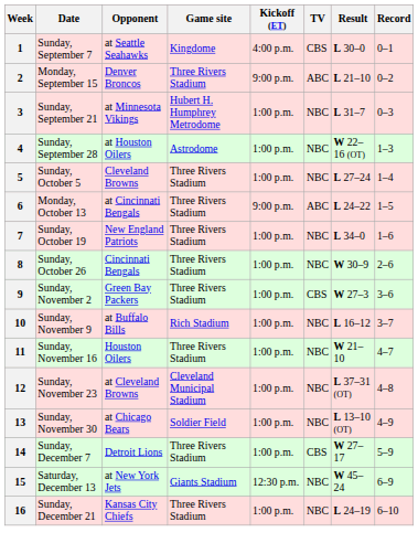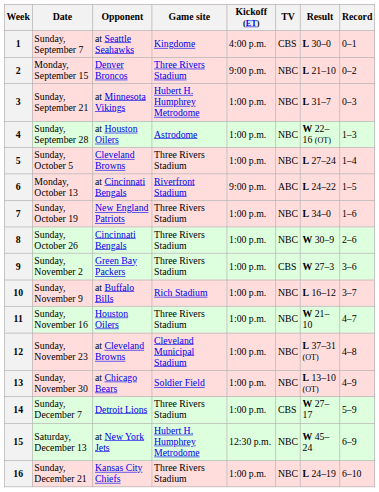2 | TV: ABC -> NBC
6 | Game site: Three Rivers Stadium -> Riverfront Stadium
15 | Game site: Giants Stadium -> Hubert H. Humphrey Metrodome
